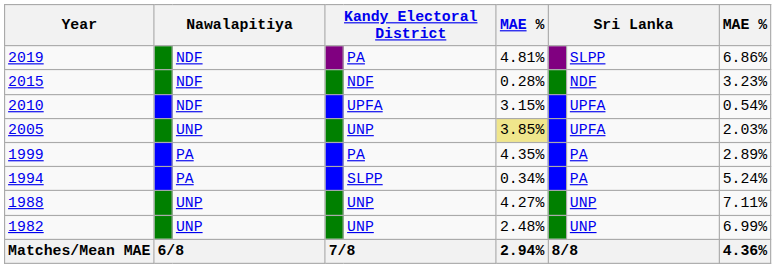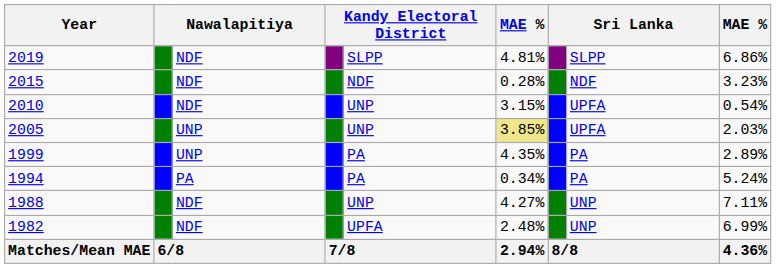2019 | column 5: PA -> SLPP
2010 | column 5: UPFA -> UNP
1999 | column 3: PA -> UNP
1994 | column 5: SLPP -> PA
1988 | column 3: UNP -> NDF
1982 | column 3: UNP -> NDF
1982 | column 5: UNP -> UPFA
